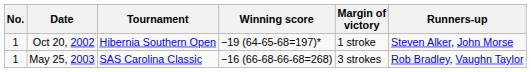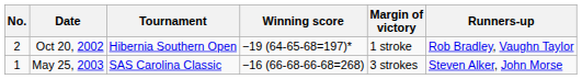Oct 20, 2002 | No.: 1 -> 2
Oct 20, 2002 | Runners-up: Steven Alker, John Morse -> Rob Bradley, Vaughn Taylor
May 25, 2003 | Runners-up: Rob Bradley, Vaughn Taylor -> Steven Alker, John Morse
